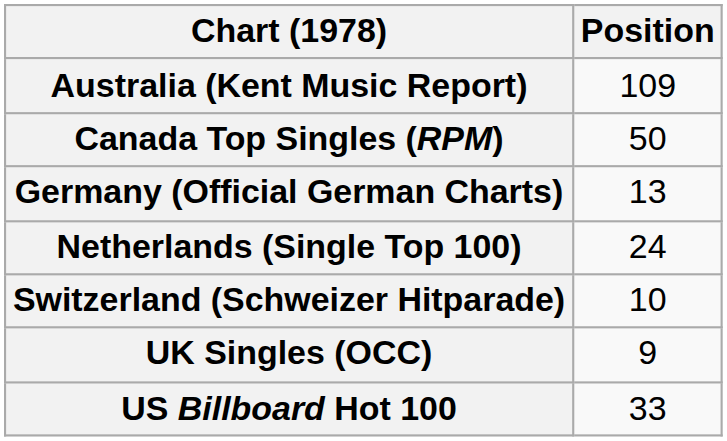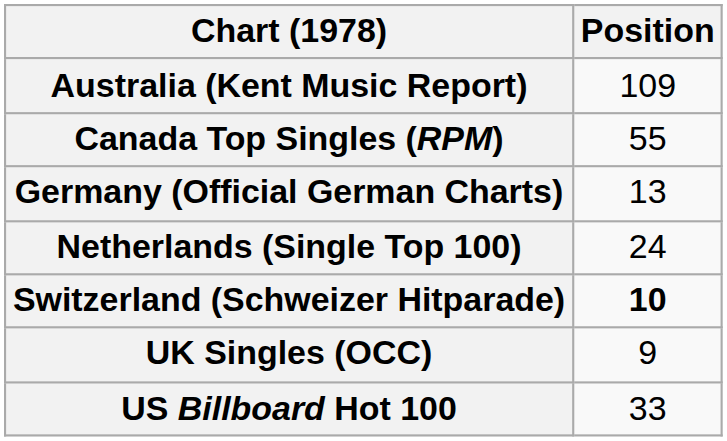Canada Top Singles (RPM) | Position: 50 -> 55
Switzerland (Schweizer Hitparade) | Position: normal -> bold
